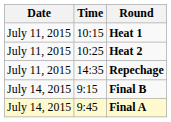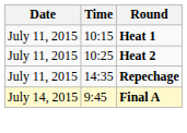- row: July 14, 2015 | 9:15 | Final B
